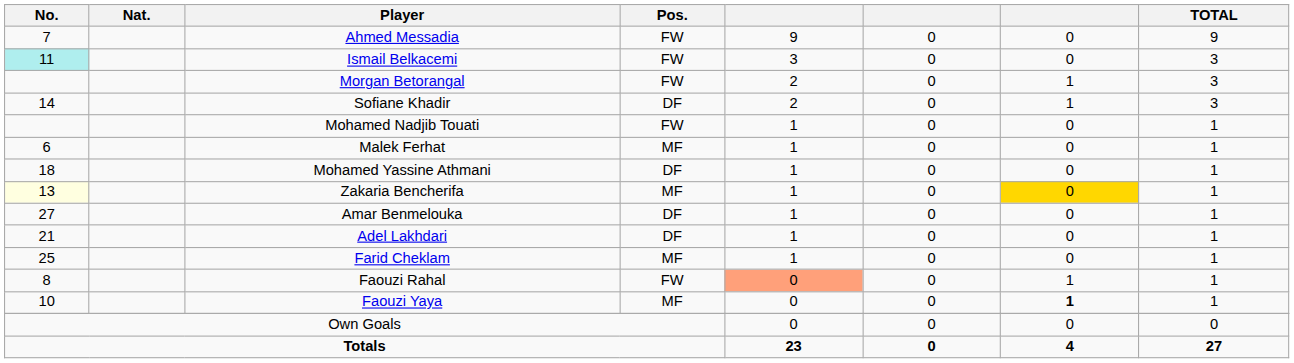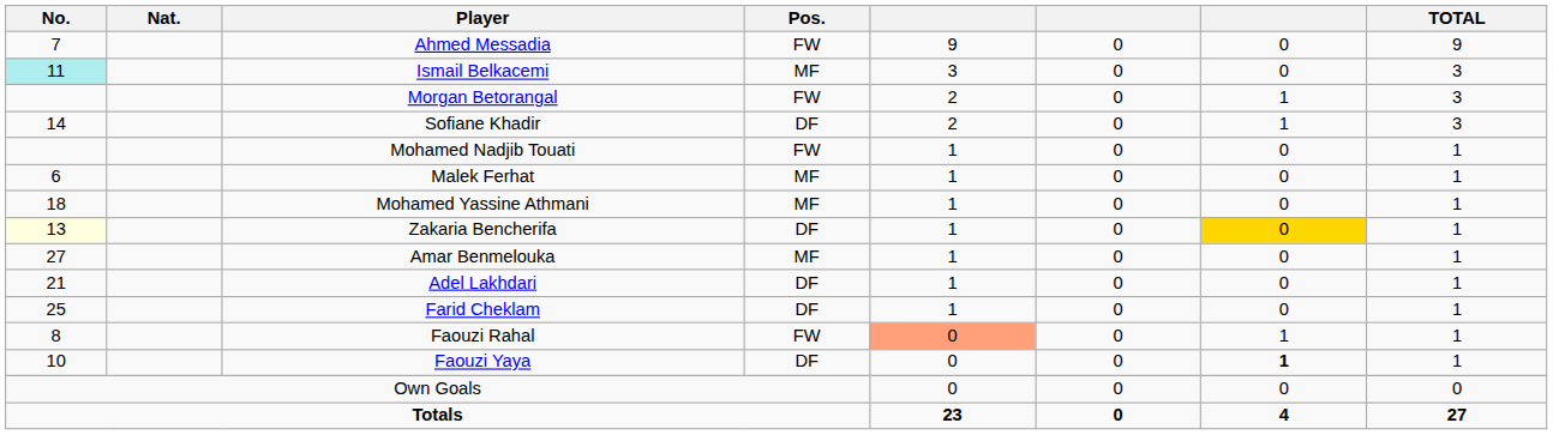Ismail Belkacemi | Pos.: FW -> MF
Mohamed Yassine Athmani | Pos.: DF -> MF
Zakaria Bencherifa | Pos.: MF -> DF
Amar Benmelouka | Pos.: DF -> MF
Farid Cheklam | Pos.: MF -> DF
Faouzi Yaya | Pos.: MF -> DF
